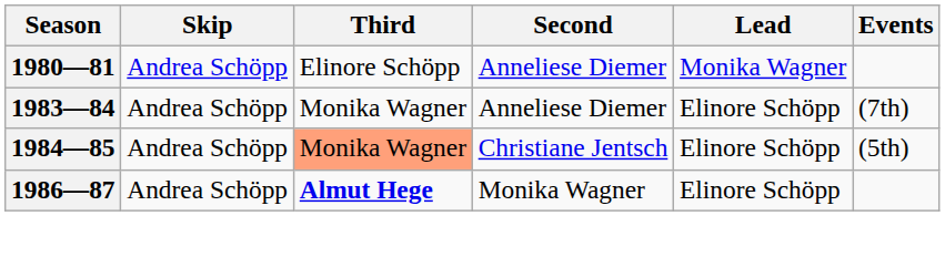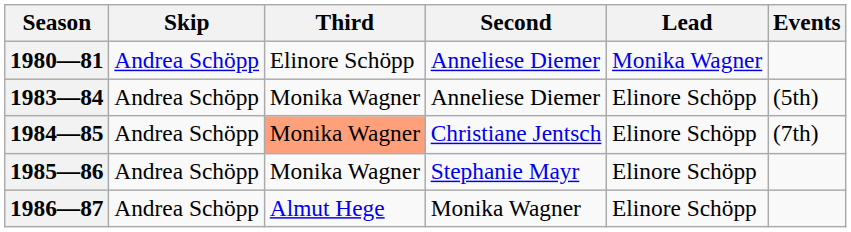1983—84 | Events: (7th) -> (5th)
1984—85 | Events: (5th) -> (7th)
+ row: 1985—86 | Andrea Schöpp | Monika Wagner | Stephanie Mayr | Elinore Schöpp
1986—87 | Third: bold -> normal
